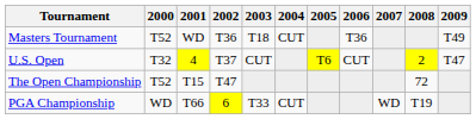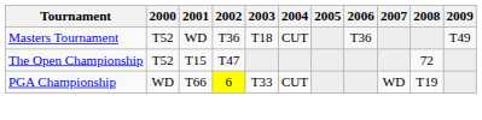- row: U.S. Open | T32 | 4 | T37 | CUT | T6 | CUT | 2 | T47
